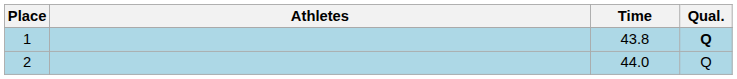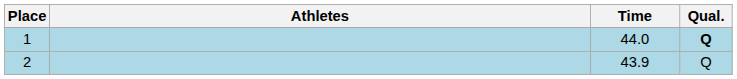1 | Time: 43.8 -> 44.0
2 | Time: 44.0 -> 43.9
